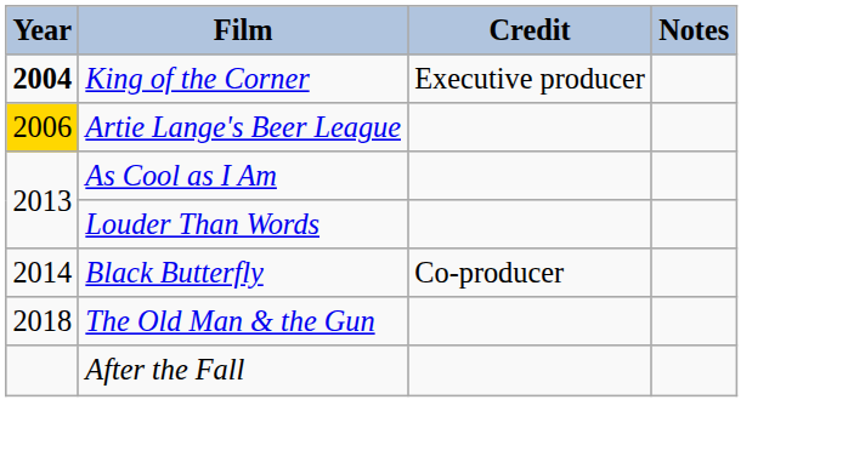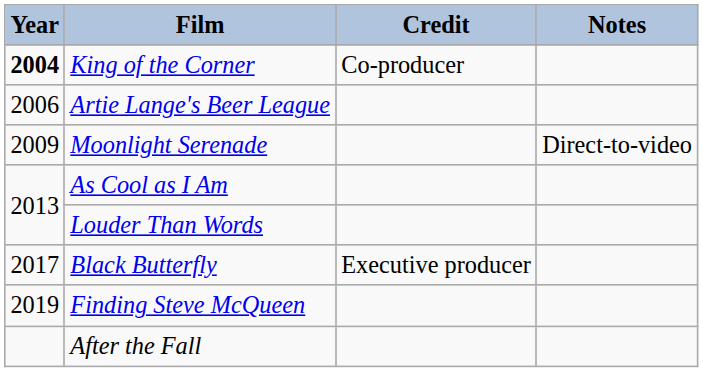King of the Corner | Credit: Executive producer -> Co-producer
Artie Lange's Beer League | Year: gold background -> no background
+ row: 2009 | Moonlight Serenade | Direct-to-video
Black Butterfly | Year: 2014 -> 2017
Black Butterfly | Credit: Co-producer -> Executive producer
- row: 2018 | The Old Man & the Gun
+ row: 2019 | Finding Steve McQueen
